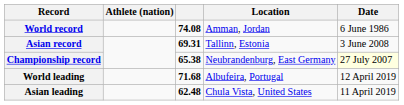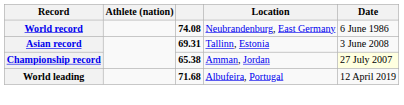World record | Location: Amman, Jordan -> Neubrandenburg, East Germany
Championship record | Location: Neubrandenburg, East Germany -> Amman, Jordan
- row: Asian leading | 62.48 | Chula Vista, United States | 11 April 2019
